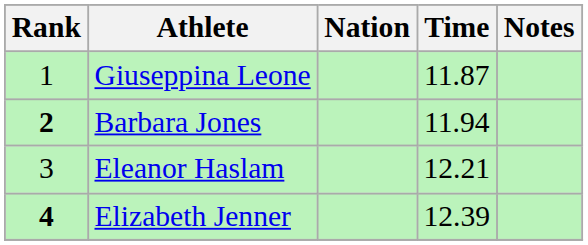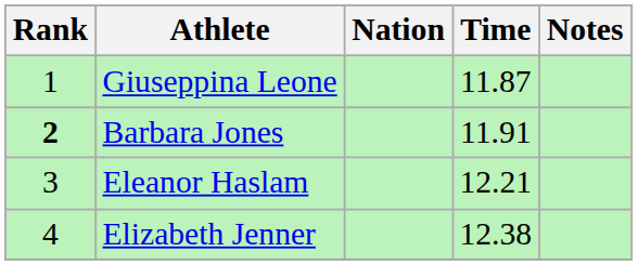Barbara Jones | Time: 11.94 -> 11.91
Elizabeth Jenner | Rank: bold -> normal
Elizabeth Jenner | Time: 12.39 -> 12.38
